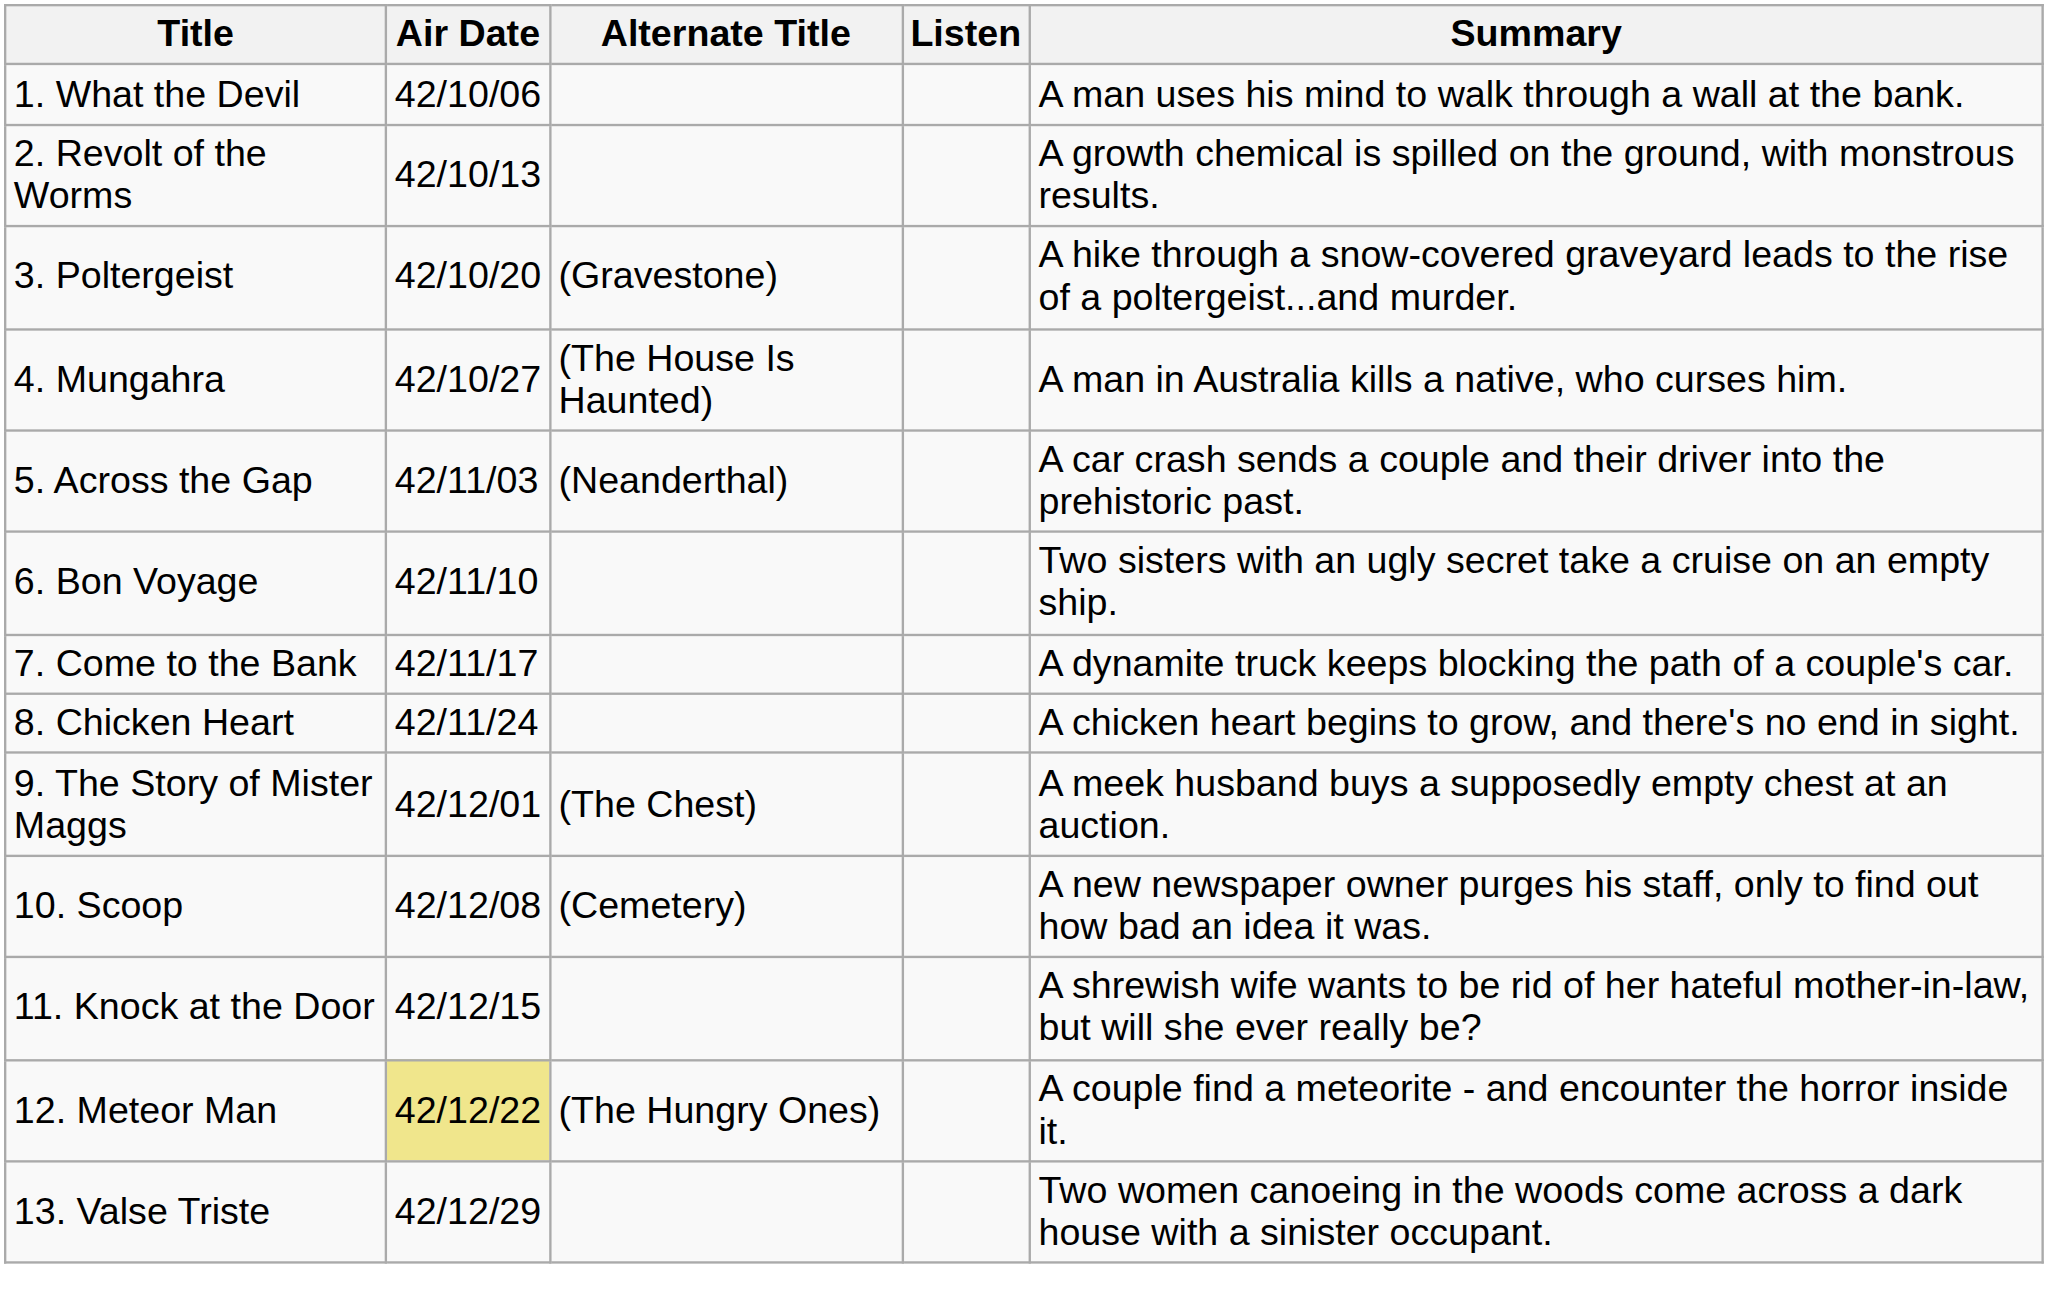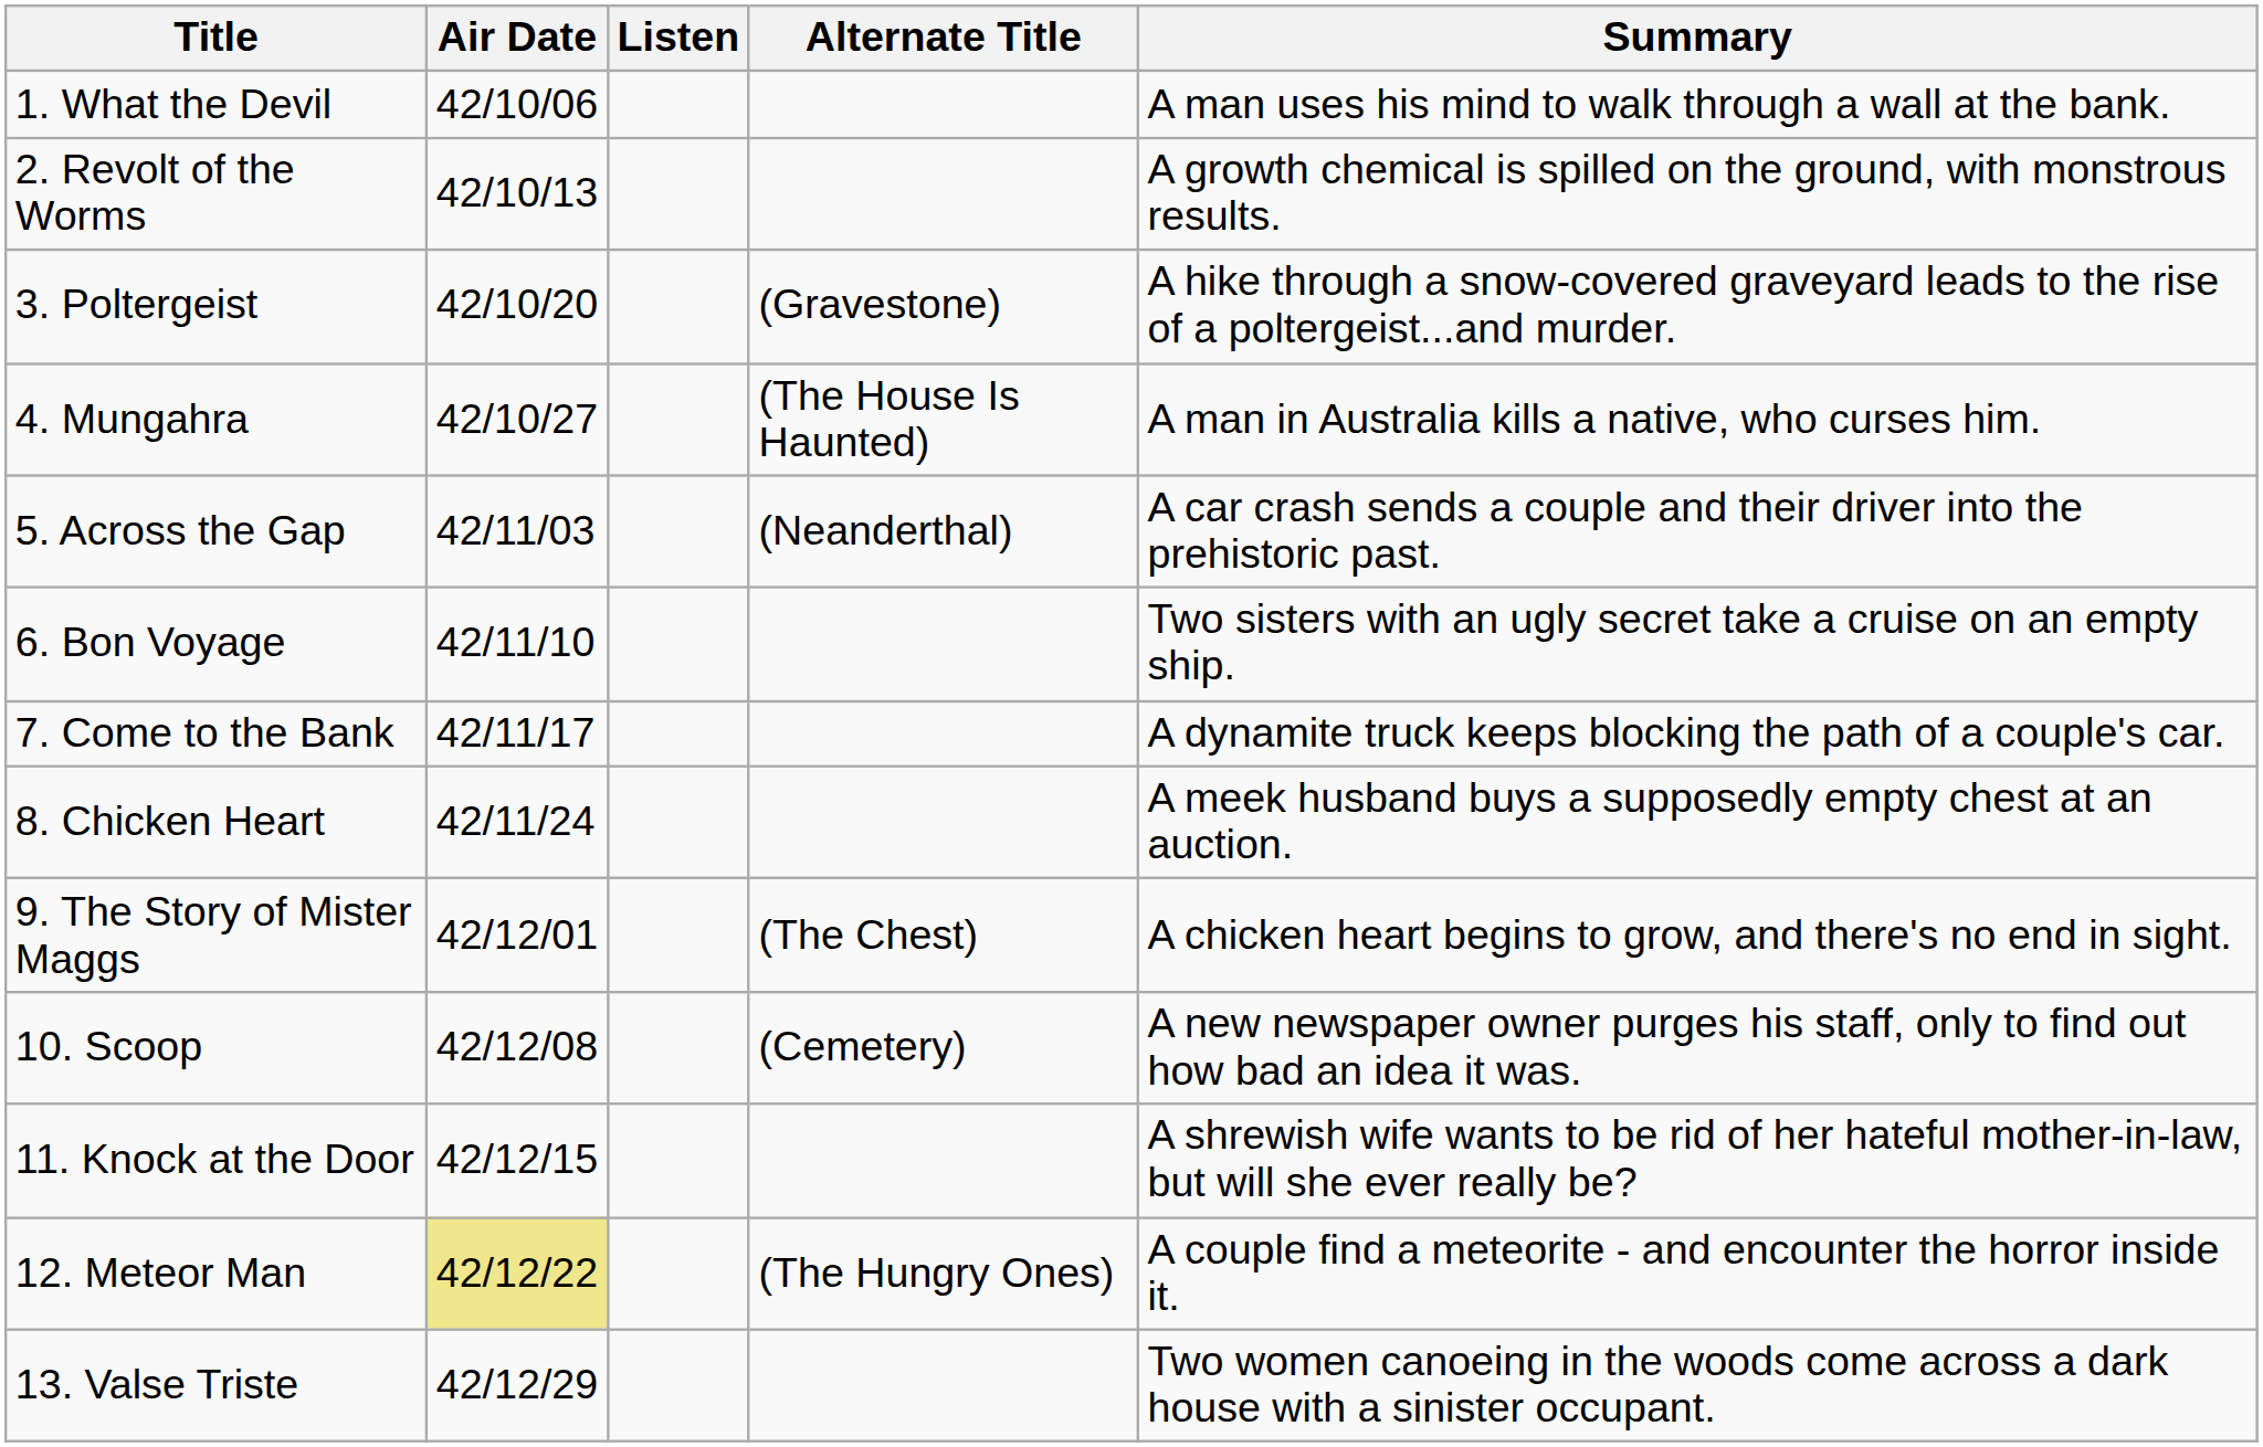columns swapped: Alternate Title <-> Listen
8. Chicken Heart | Summary: A chicken heart begins to grow, and there's no end in sight. -> A meek husband buys a supposedly empty chest at an auction.
9. The Story of Mister Maggs | Summary: A meek husband buys a supposedly empty chest at an auction. -> A chicken heart begins to grow, and there's no end in sight.
